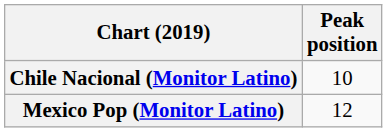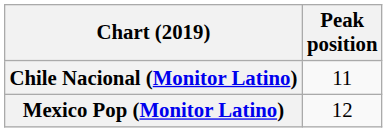Chile Nacional (Monitor Latino) | Peak position: 10 -> 11
